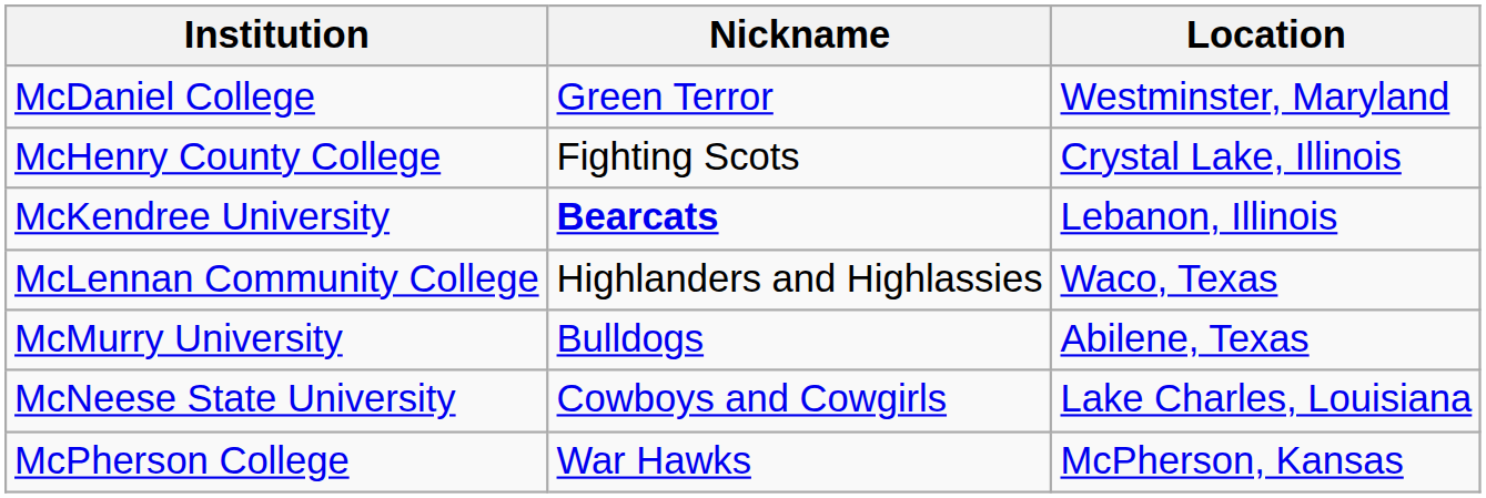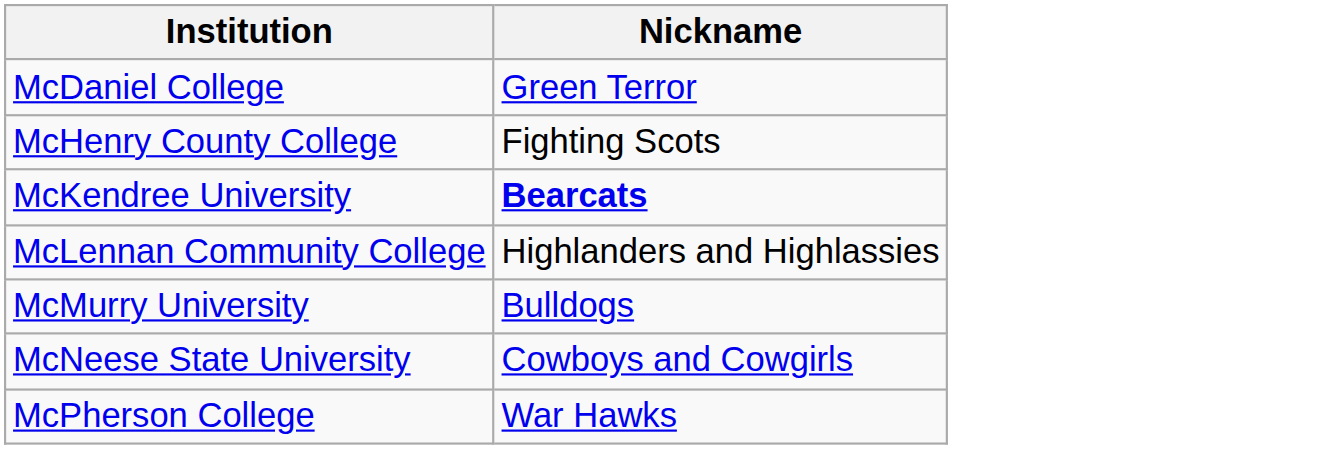- column: Location | Westminster, Maryland | Crystal Lake, Illinois | Lebanon, Illinois | Waco, Texas | Abilene, Texas | Lake Charles, Louisiana | McPherson, Kansas
